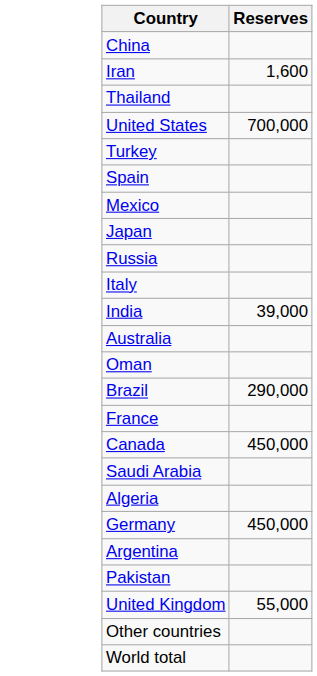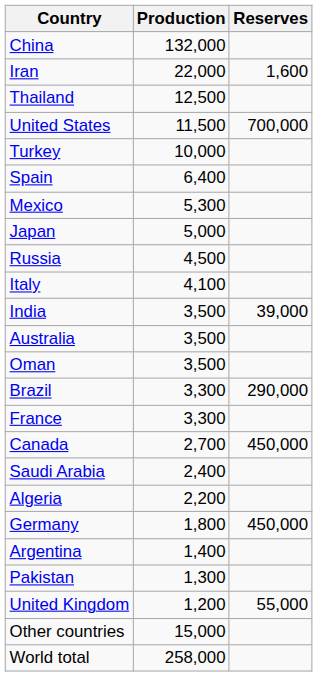+ column: Production | 132,000 | 22,000 | 12,500 | 11,500 | 10,000 | 6,400 | 5,300 | 5,000 | 4,500 | 4,100 | 3,500 | 3,500 | 3,500 | 3,300 | 3,300 | 2,700 | 2,400 | 2,200 | 1,800 | 1,400 | 1,300 | 1,200 | 15,000 | 258,000
